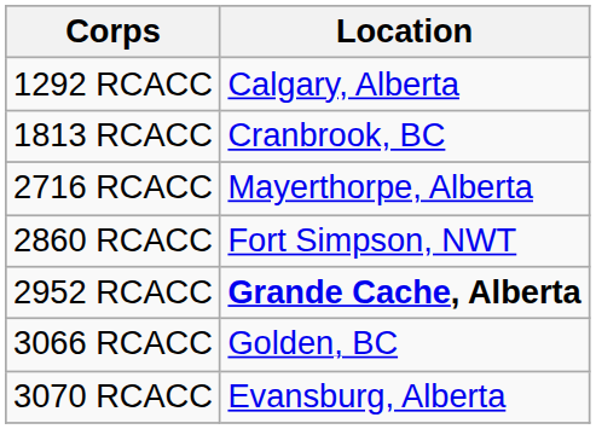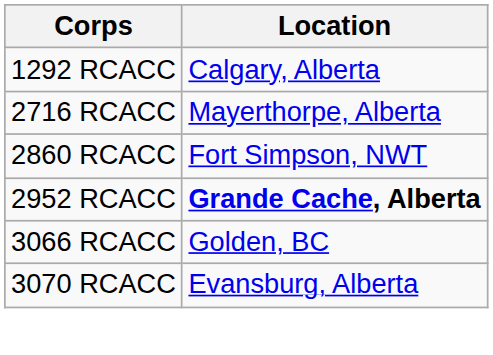- row: 1813 RCACC | Cranbrook, BC
